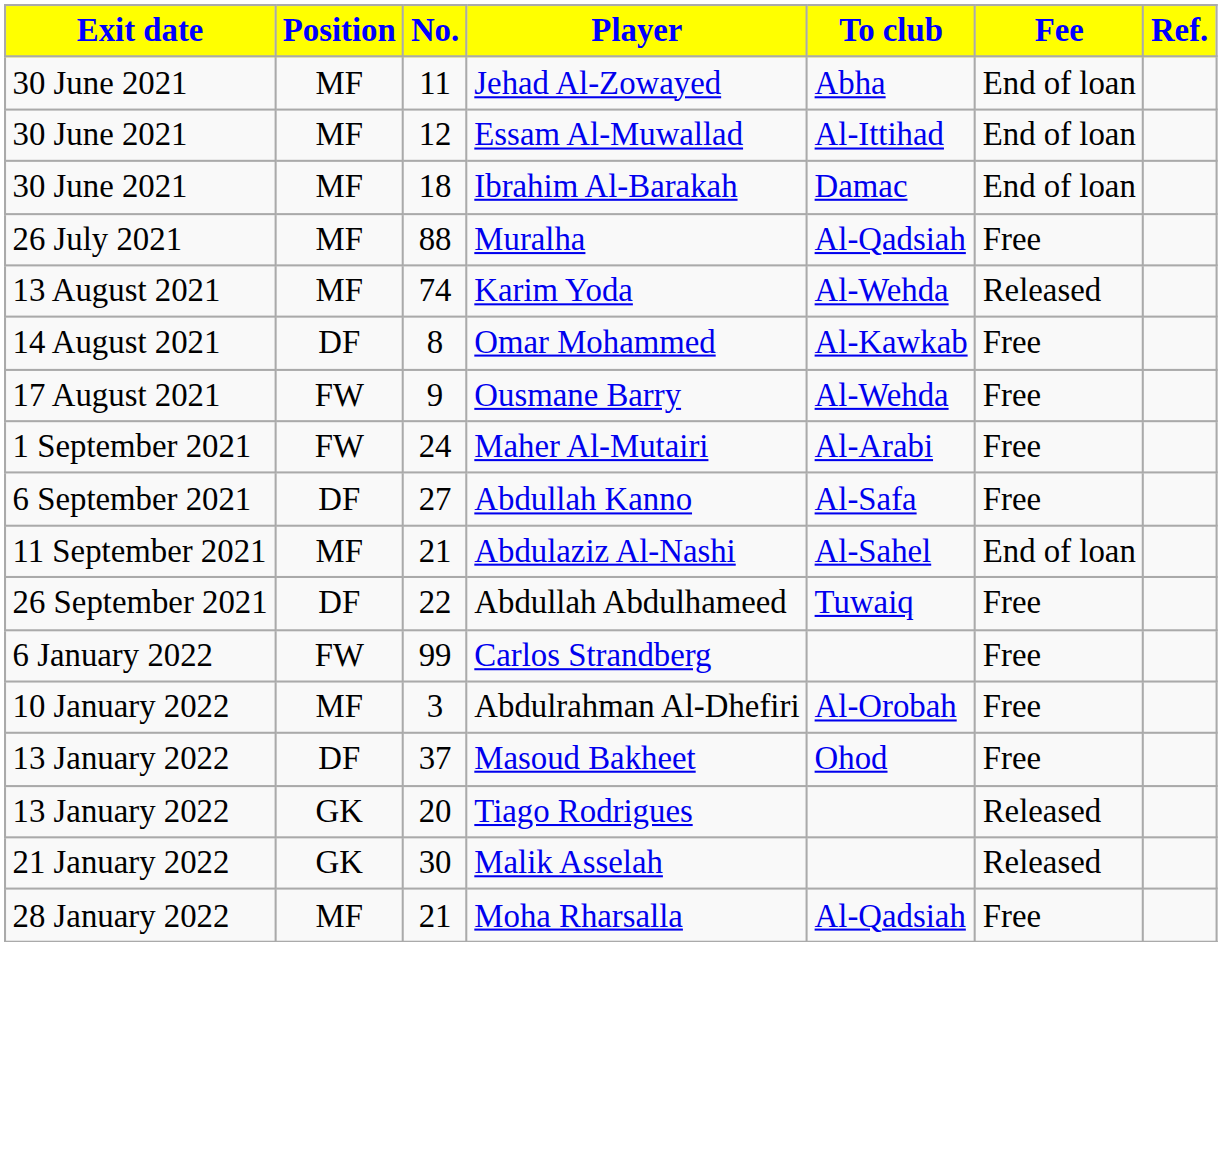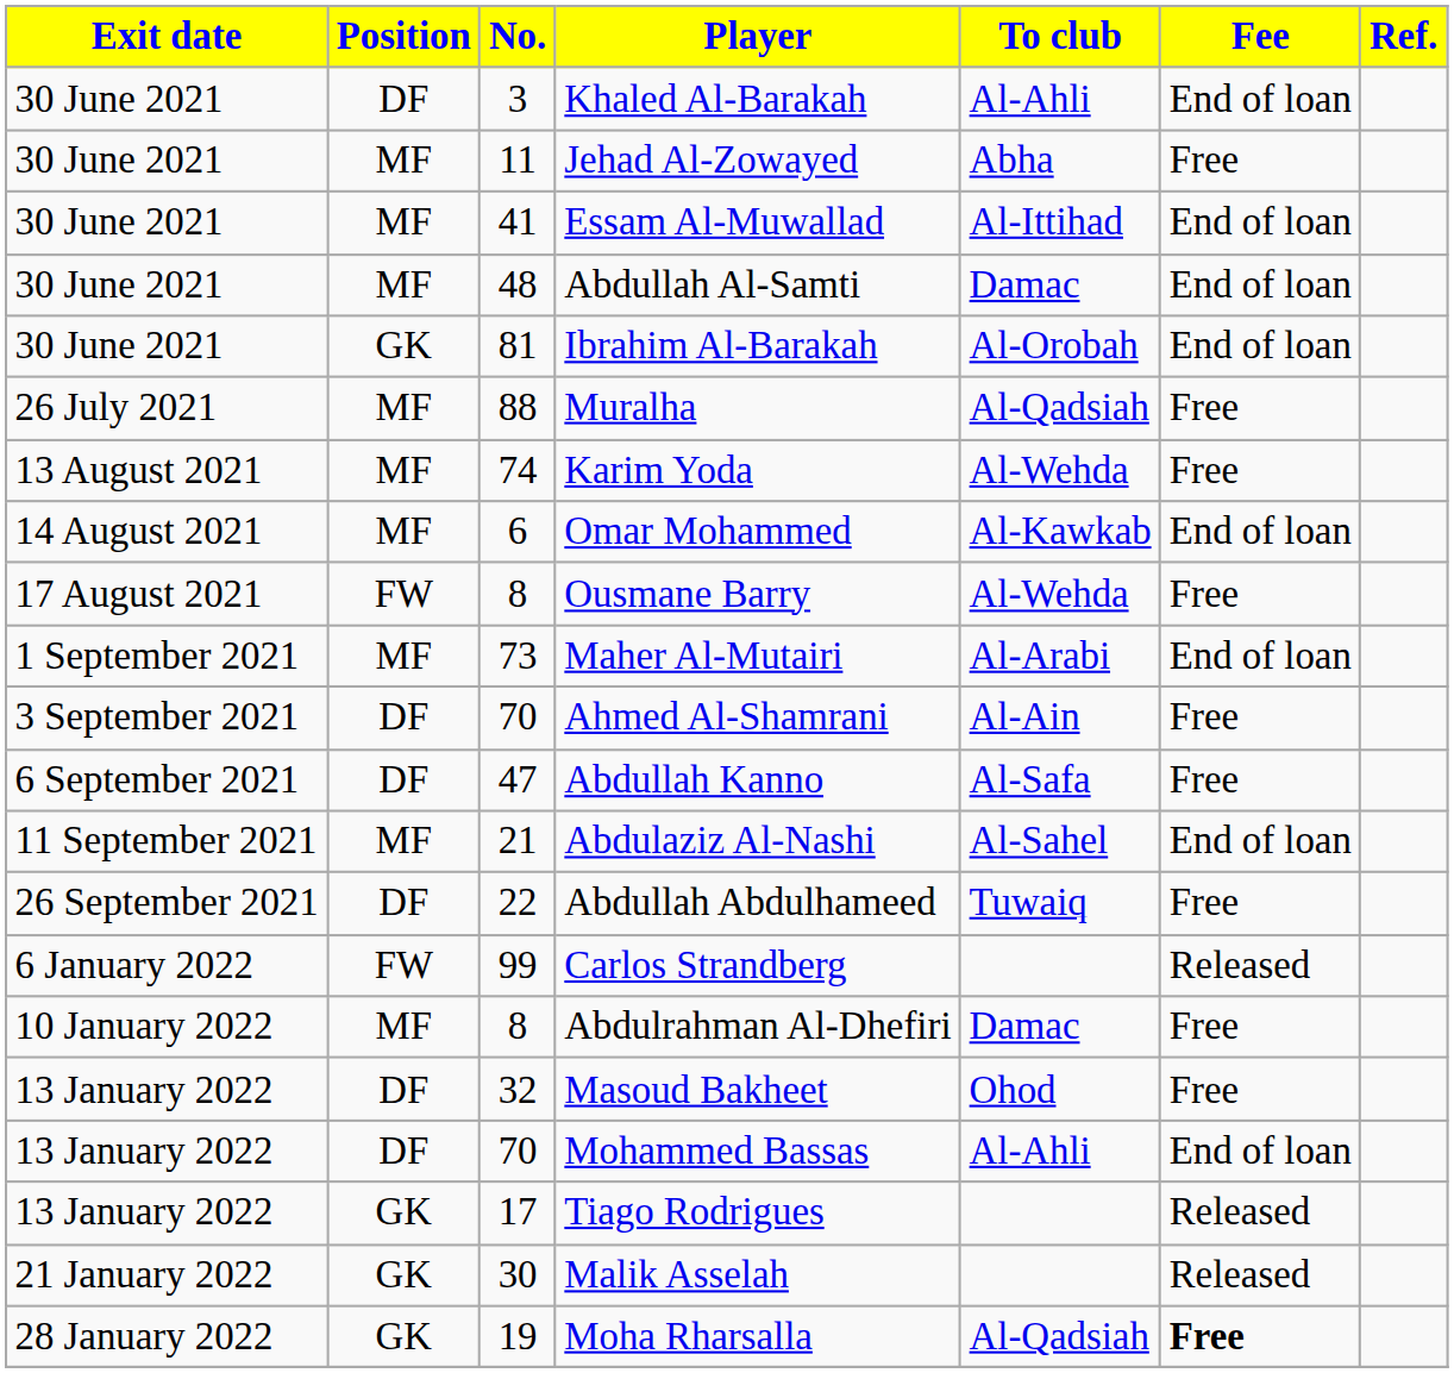+ row: 30 June 2021 | DF | 3 | Khaled Al-Barakah | Al-Ahli | End of loan
Jehad Al-Zowayed | Fee: End of loan -> Free
Essam Al-Muwallad | No.: 12 -> 41
+ row: 30 June 2021 | MF | 48 | Abdullah Al-Samti | Damac | End of loan
Ibrahim Al-Barakah | Position: MF -> GK
Ibrahim Al-Barakah | No.: 18 -> 81
Ibrahim Al-Barakah | To club: Damac -> Al-Orobah
Karim Yoda | Fee: Released -> Free
Omar Mohammed | Position: DF -> MF
Omar Mohammed | No.: 8 -> 6
Omar Mohammed | Fee: Free -> End of loan
Ousmane Barry | No.: 9 -> 8
Maher Al-Mutairi | Position: FW -> MF
Maher Al-Mutairi | No.: 24 -> 73
Maher Al-Mutairi | Fee: Free -> End of loan
+ row: 3 September 2021 | DF | 70 | Ahmed Al-Shamrani | Al-Ain | Free
Abdullah Kanno | No.: 27 -> 47
Carlos Strandberg | Fee: Free -> Released
Abdulrahman Al-Dhefiri | No.: 3 -> 8
Abdulrahman Al-Dhefiri | To club: Al-Orobah -> Damac
Masoud Bakheet | No.: 37 -> 32
+ row: 13 January 2022 | DF | 70 | Mohammed Bassas | Al-Ahli | End of loan
Tiago Rodrigues | No.: 20 -> 17
Moha Rharsalla | Position: MF -> GK
Moha Rharsalla | No.: 21 -> 19
Moha Rharsalla | Fee: normal -> bold
